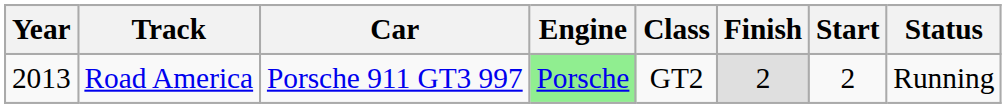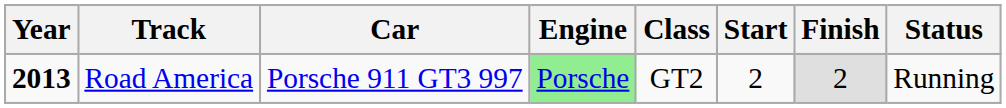columns swapped: Finish <-> Start
Road America | Year: normal -> bold
